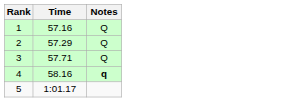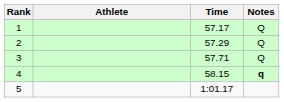+ column: Athlete
1 | Time: 57.16 -> 57.17
4 | Time: 58.16 -> 58.15
